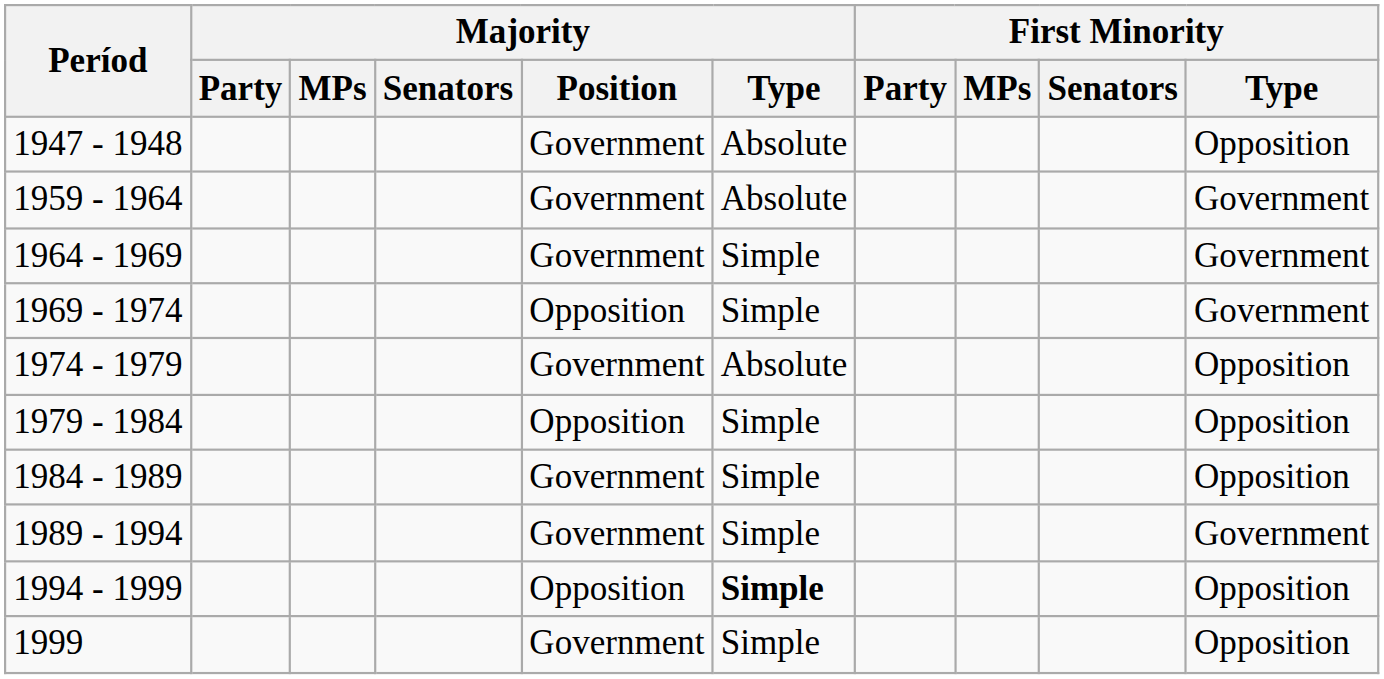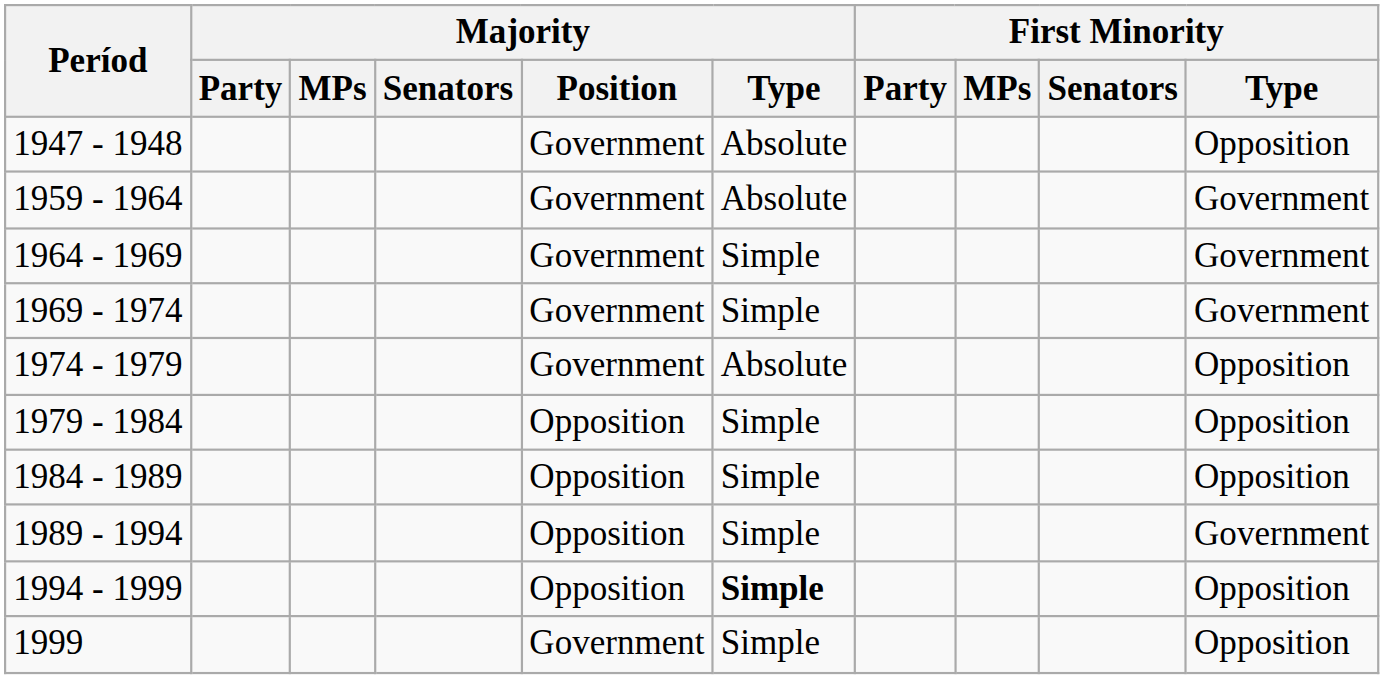1969 - 1974 | Majority / Position: Opposition -> Government
1984 - 1989 | Majority / Position: Government -> Opposition
1989 - 1994 | Majority / Position: Government -> Opposition
